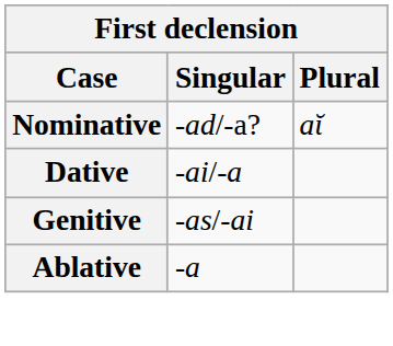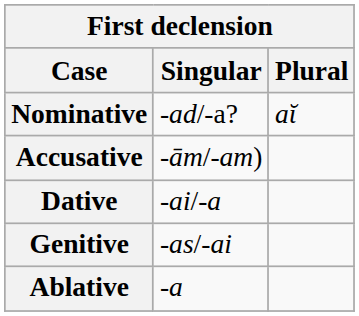+ row: Accusative | -ām/-am)
